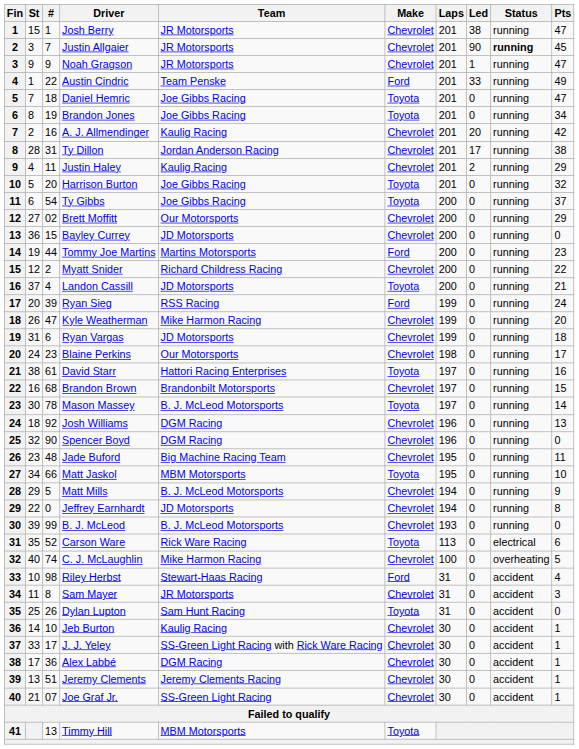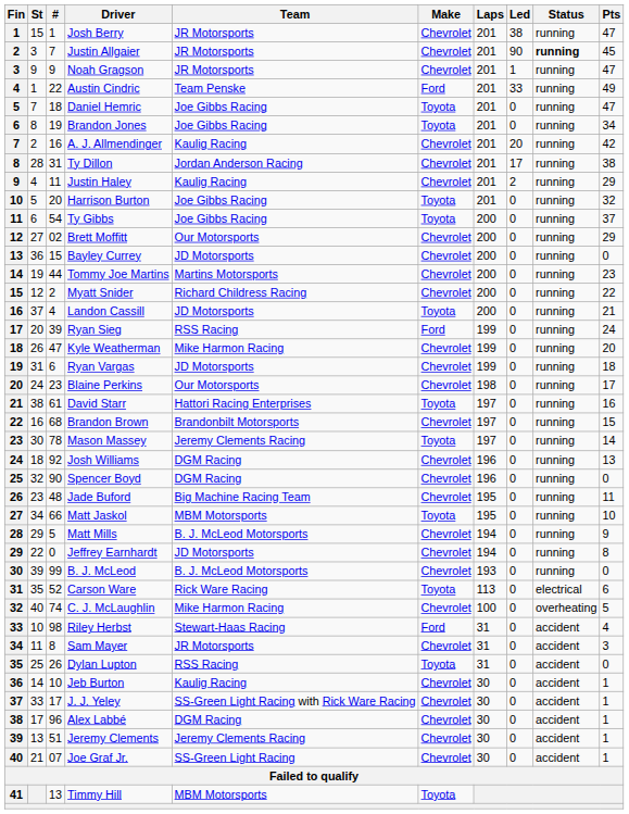Tommy Joe Martins | Make: Ford -> Chevrolet
Mason Massey | Team: B. J. McLeod Motorsports -> Jeremy Clements Racing
Dylan Lupton | Team: Sam Hunt Racing -> RSS Racing
Alex Labbé | #: 36 -> 96
